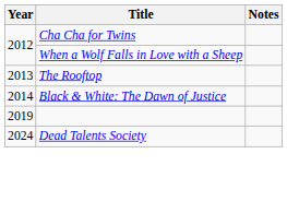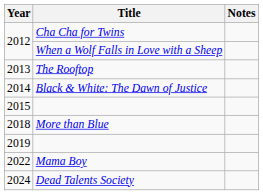+ row: 2015
+ row: 2018 | More than Blue
+ row: 2022 | Mama Boy
